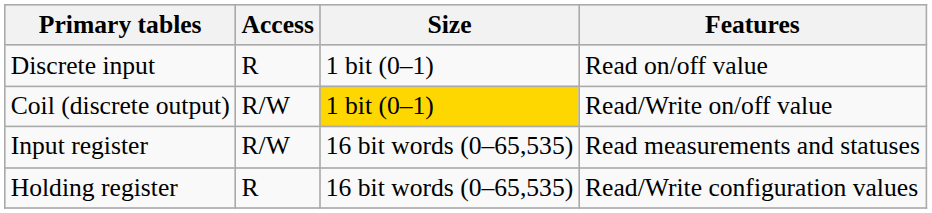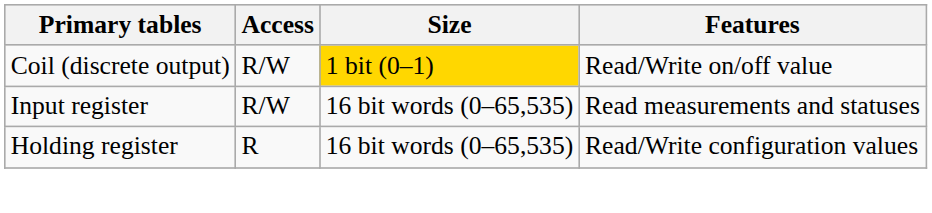- row: Discrete input | R | 1 bit (0–1) | Read on/off value
